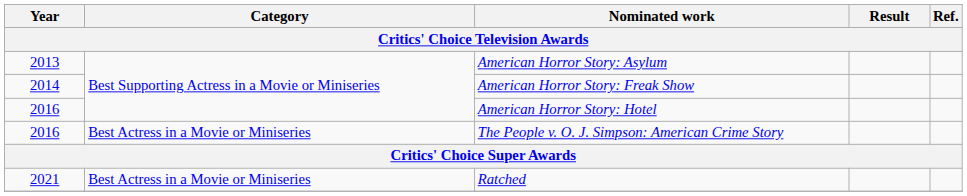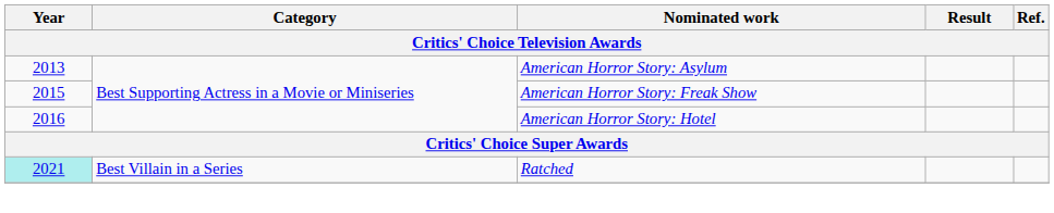American Horror Story: Freak Show | Year: 2014 -> 2015
- row: 2016 | Best Actress in a Movie or Miniseries | The People v. O. J. Simpson: American Crime Story
Ratched | Year: no background -> paleturquoise background
Ratched | Category: Best Actress in a Movie or Miniseries -> Best Villain in a Series
